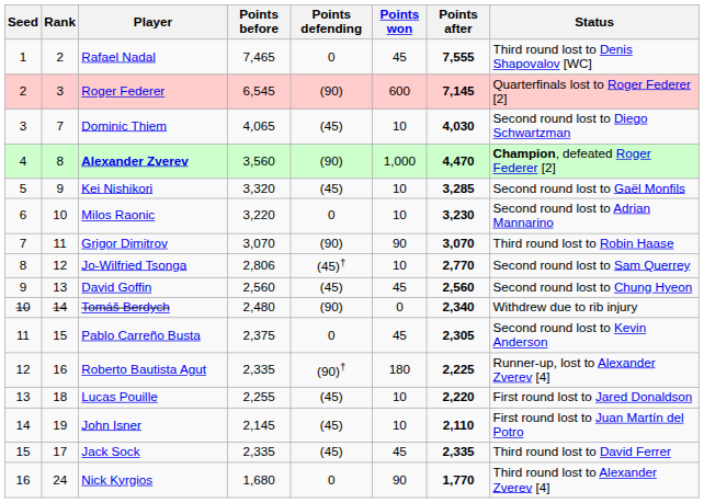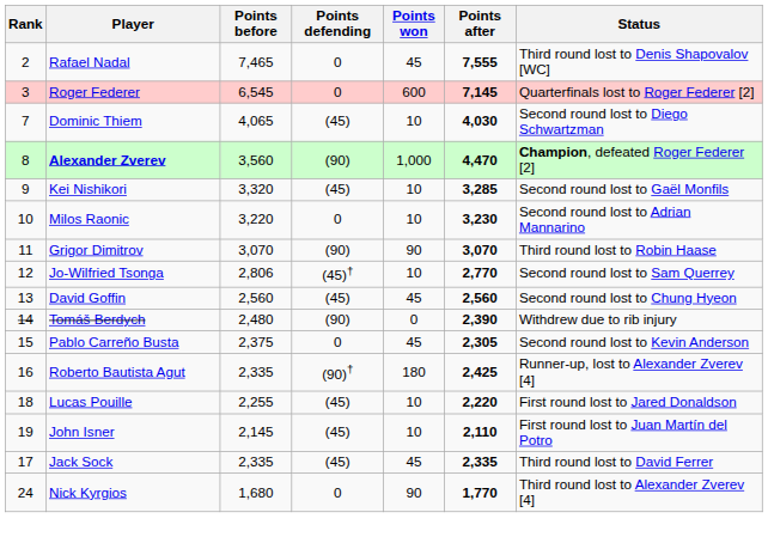- column: Seed | 1 | 2 | 3 | 4 | 5 | 6 | 7 | 8 | 9 | 10 | 11 | 12 | 13 | 14 | 15 | 16
Roger Federer | Points defending: (90) -> 0
Tomáš Berdych | Points after: 2,340 -> 2,390
Roberto Bautista Agut | Points after: 2,225 -> 2,425
